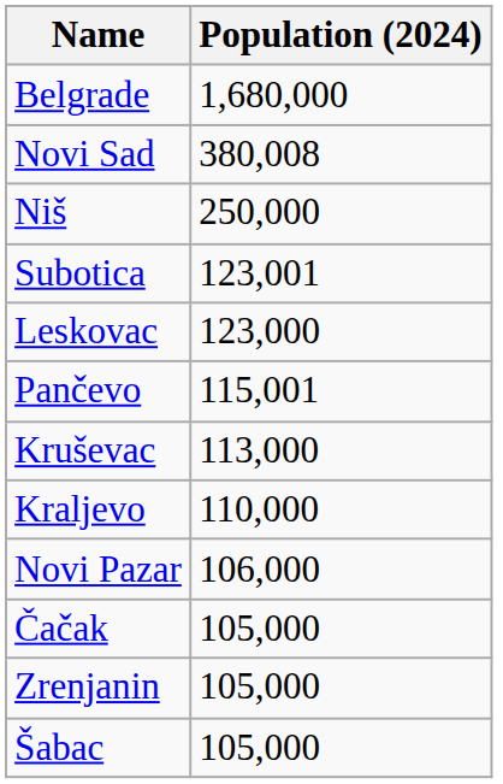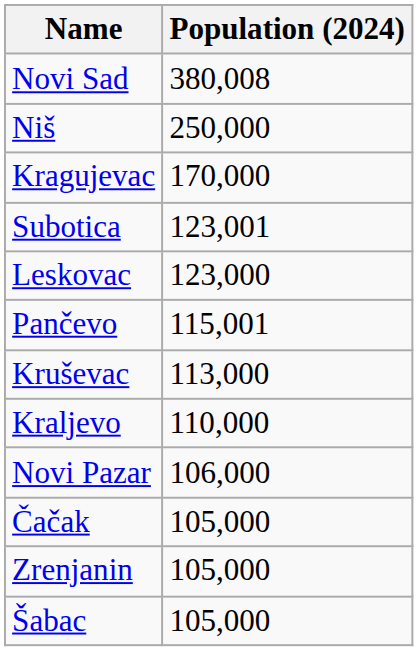- row: Belgrade | 1,680,000
+ row: Kragujevac | 170,000
